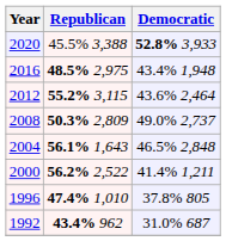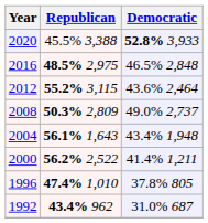2016 | Democratic: 43.4% 1,948 -> 46.5% 2,848
2004 | Democratic: 46.5% 2,848 -> 43.4% 1,948
